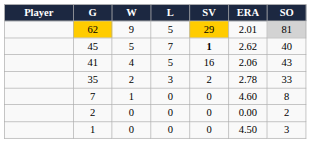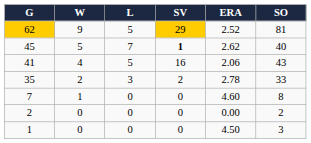- column: Player
62 | ERA: 2.01 -> 2.52
62 | SO: lightgrey background -> no background
